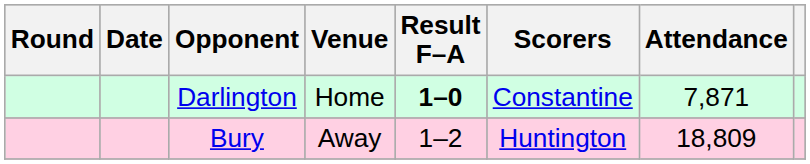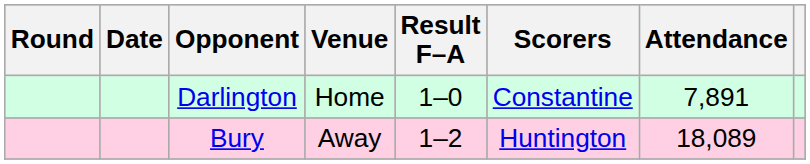Darlington | Result F–A: bold -> normal
Darlington | Attendance: 7,871 -> 7,891
Bury | Attendance: 18,809 -> 18,089
